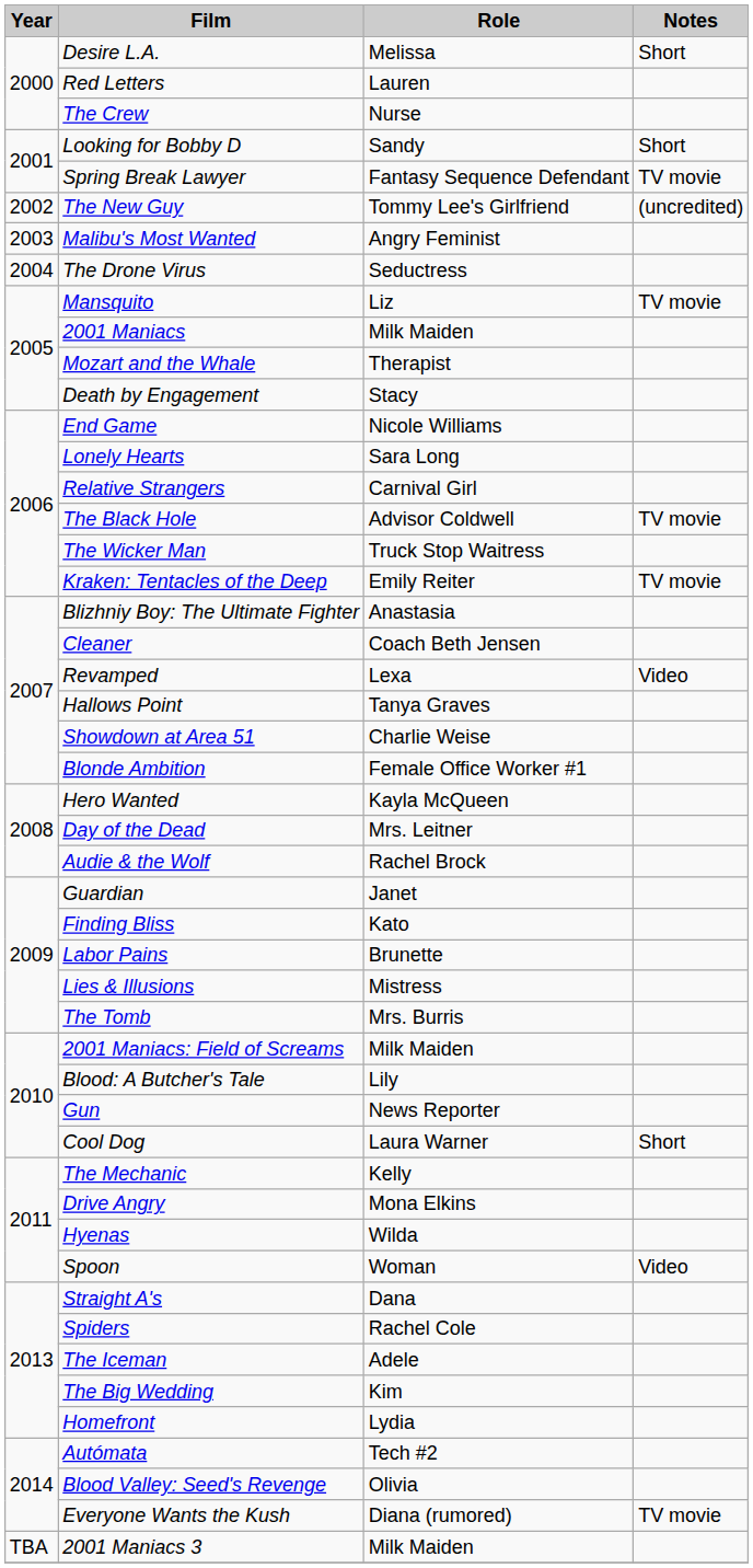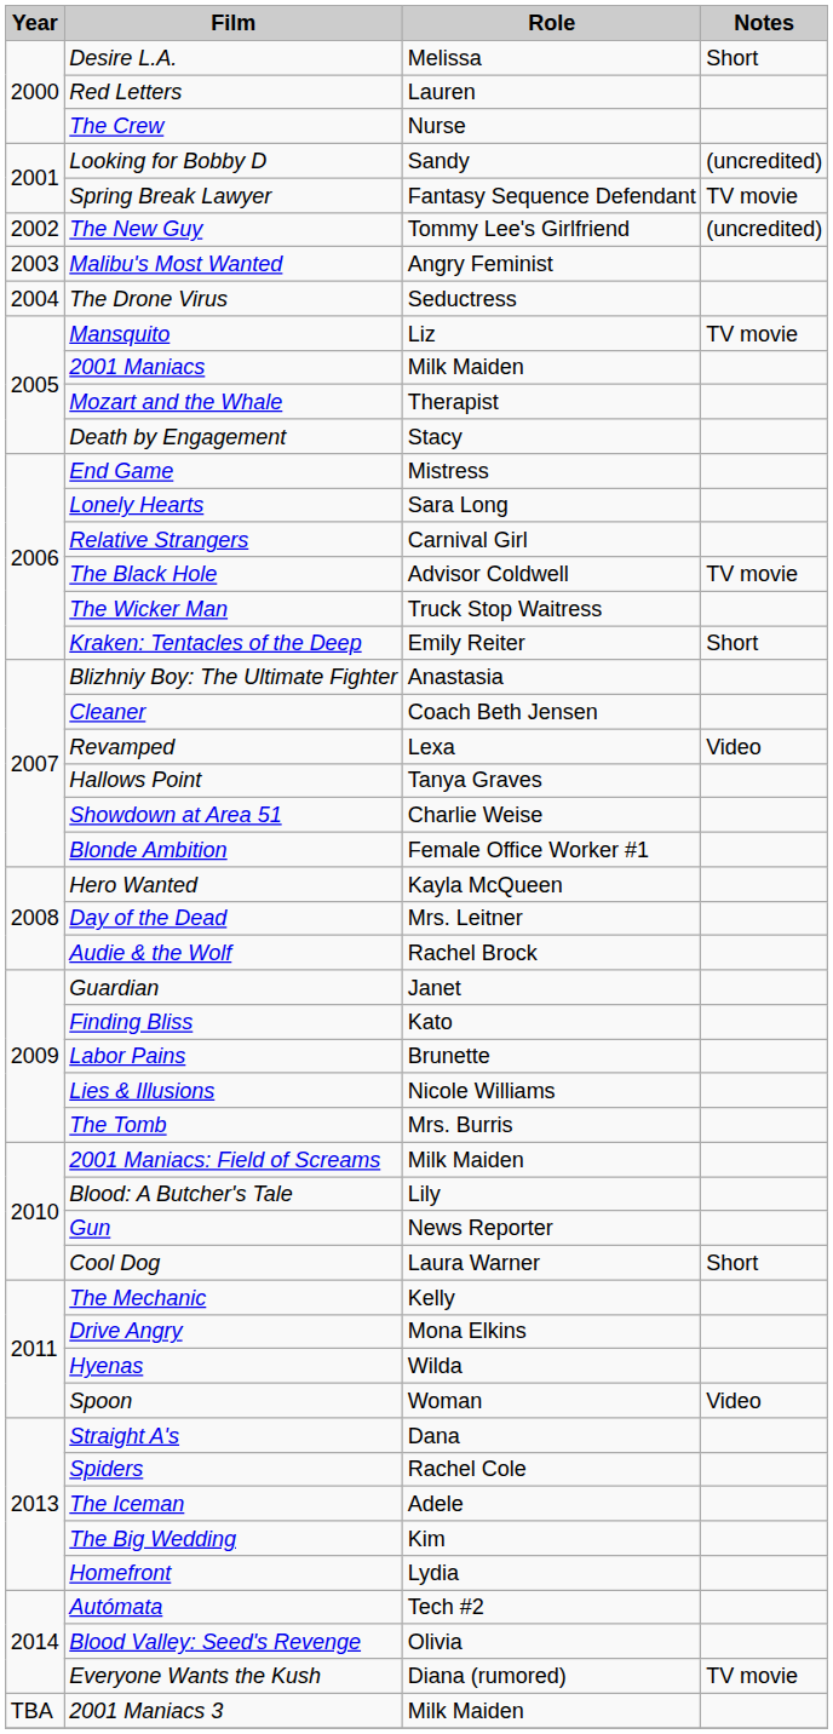Looking for Bobby D | Notes: Short -> (uncredited)
End Game | Role: Nicole Williams -> Mistress
Kraken: Tentacles of the Deep | Notes: TV movie -> Short
Lies & Illusions | Role: Mistress -> Nicole Williams
